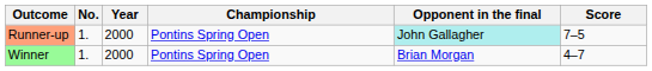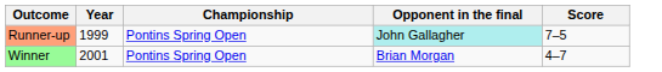- column: No. | 1. | 1.
Runner-up | Year: 2000 -> 1999
Winner | Year: 2000 -> 2001
